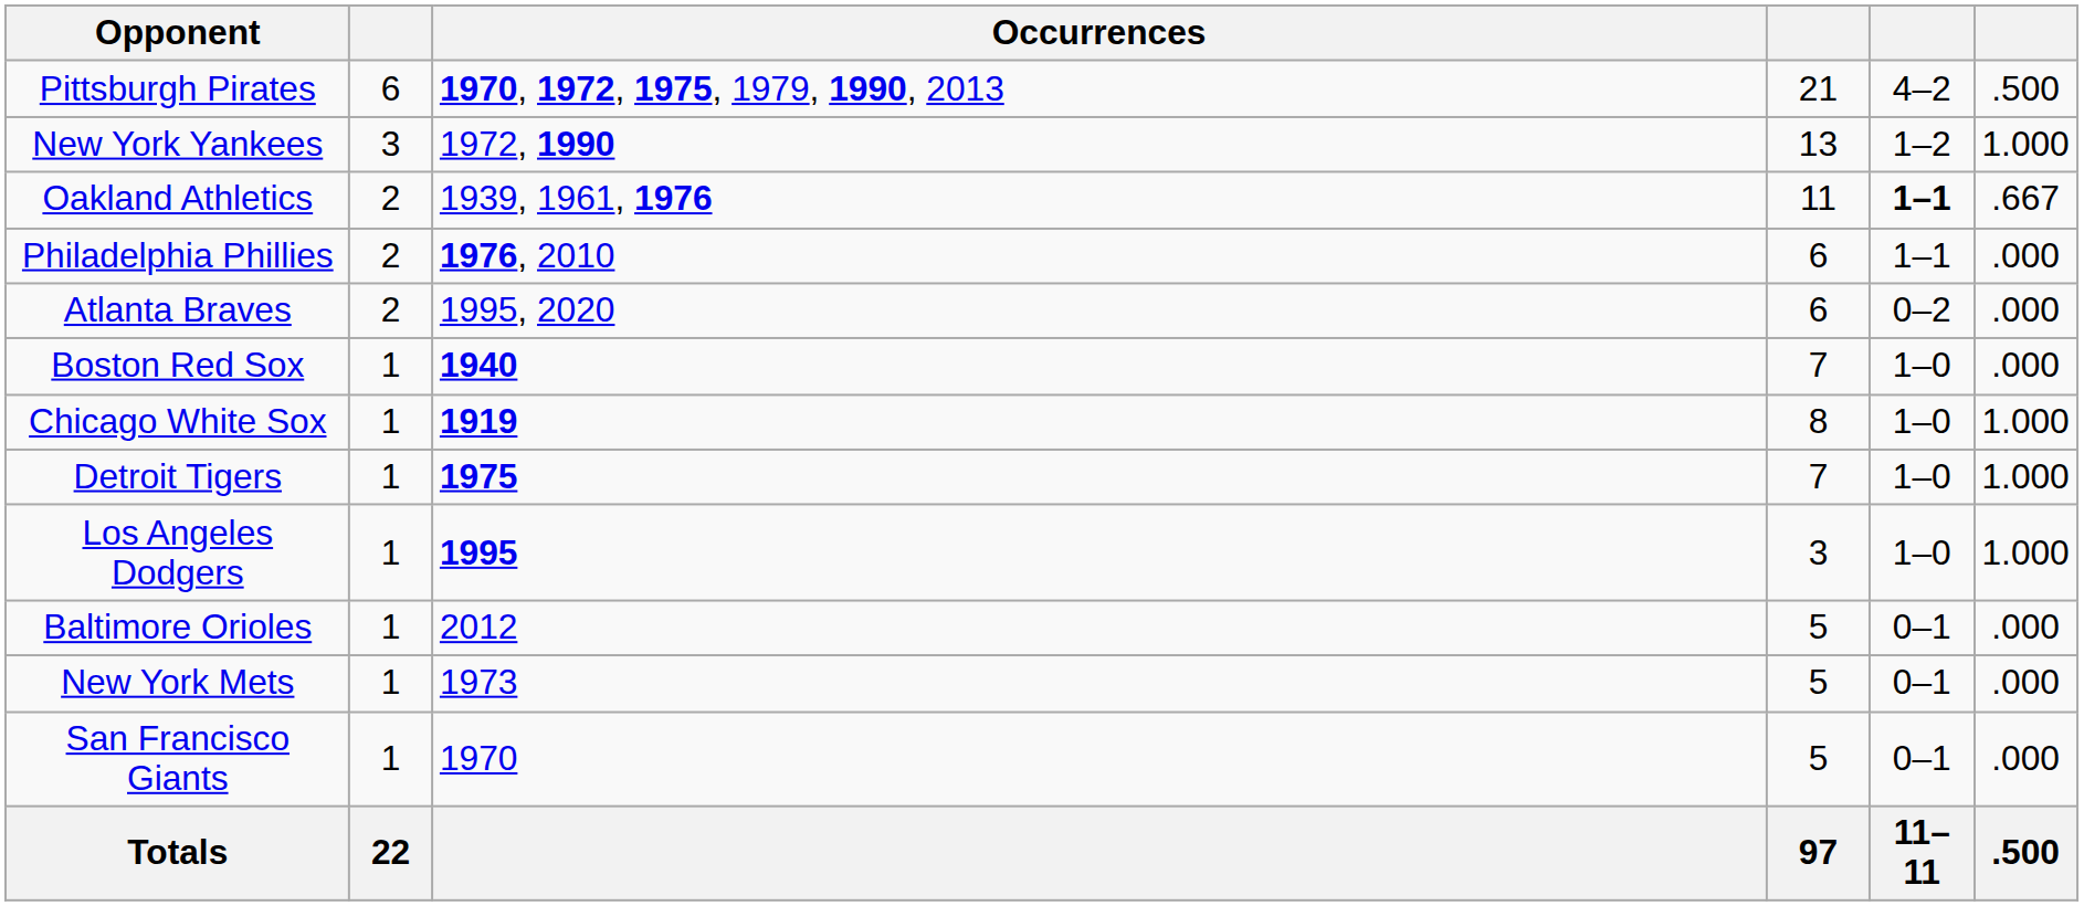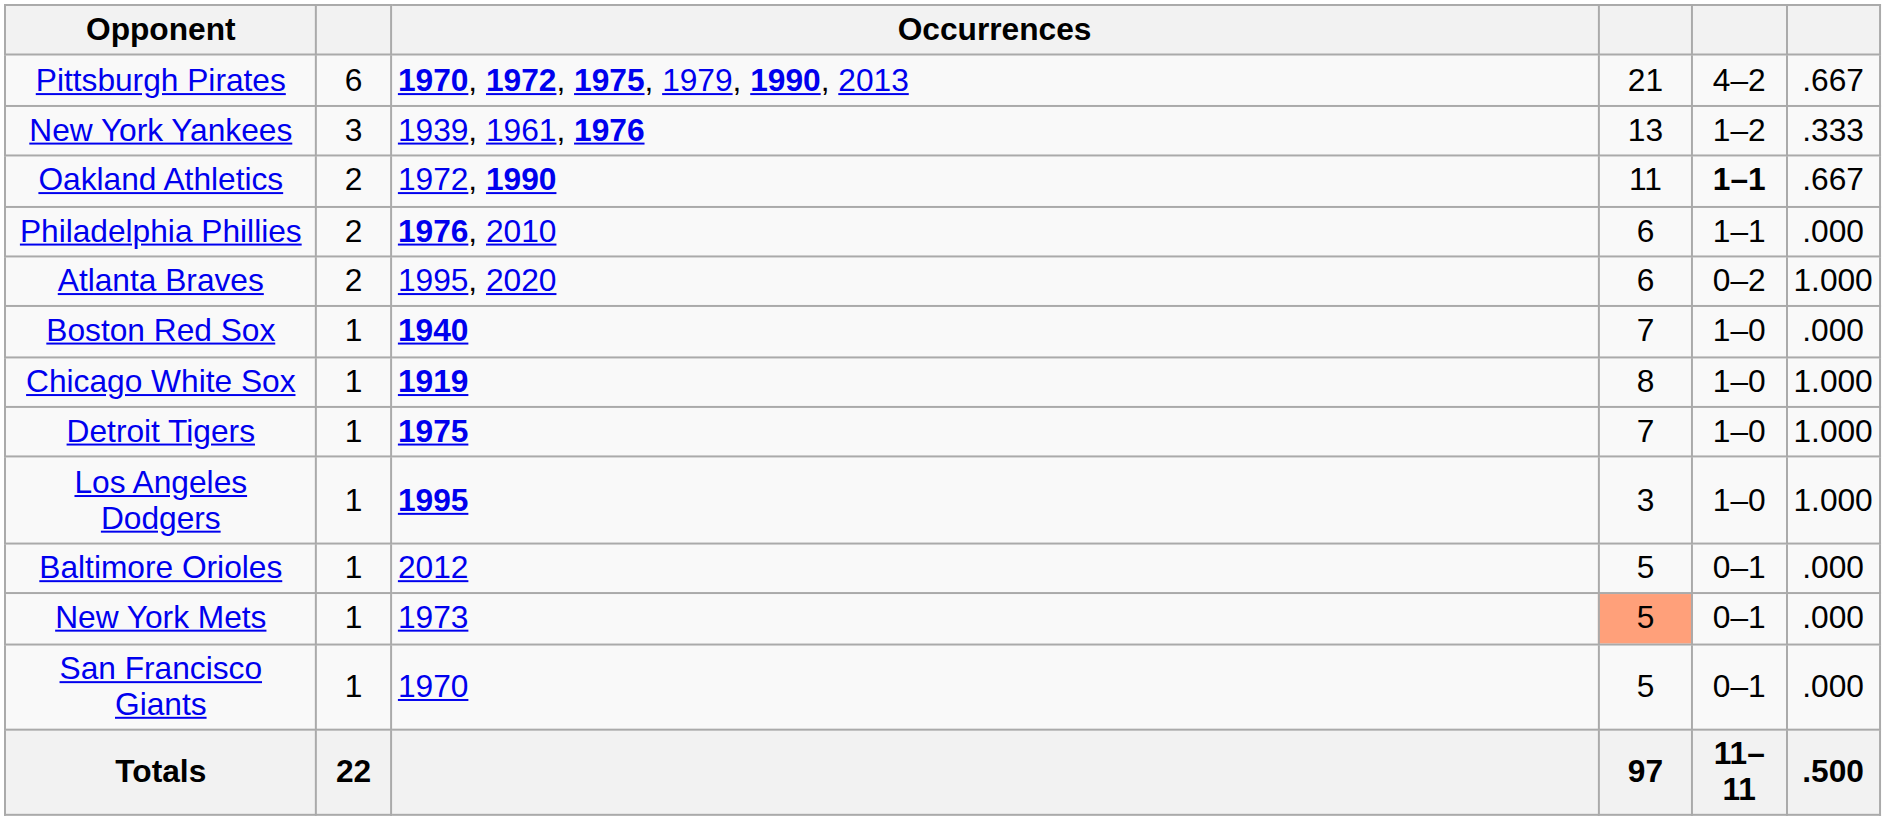Pittsburgh Pirates | column 6: .500 -> .667
New York Yankees | Occurrences: 1972, 1990 -> 1939, 1961, 1976
New York Yankees | column 6: 1.000 -> .333
Oakland Athletics | Occurrences: 1939, 1961, 1976 -> 1972, 1990
Atlanta Braves | column 6: .000 -> 1.000
New York Mets | column 4: no background -> lightsalmon background
